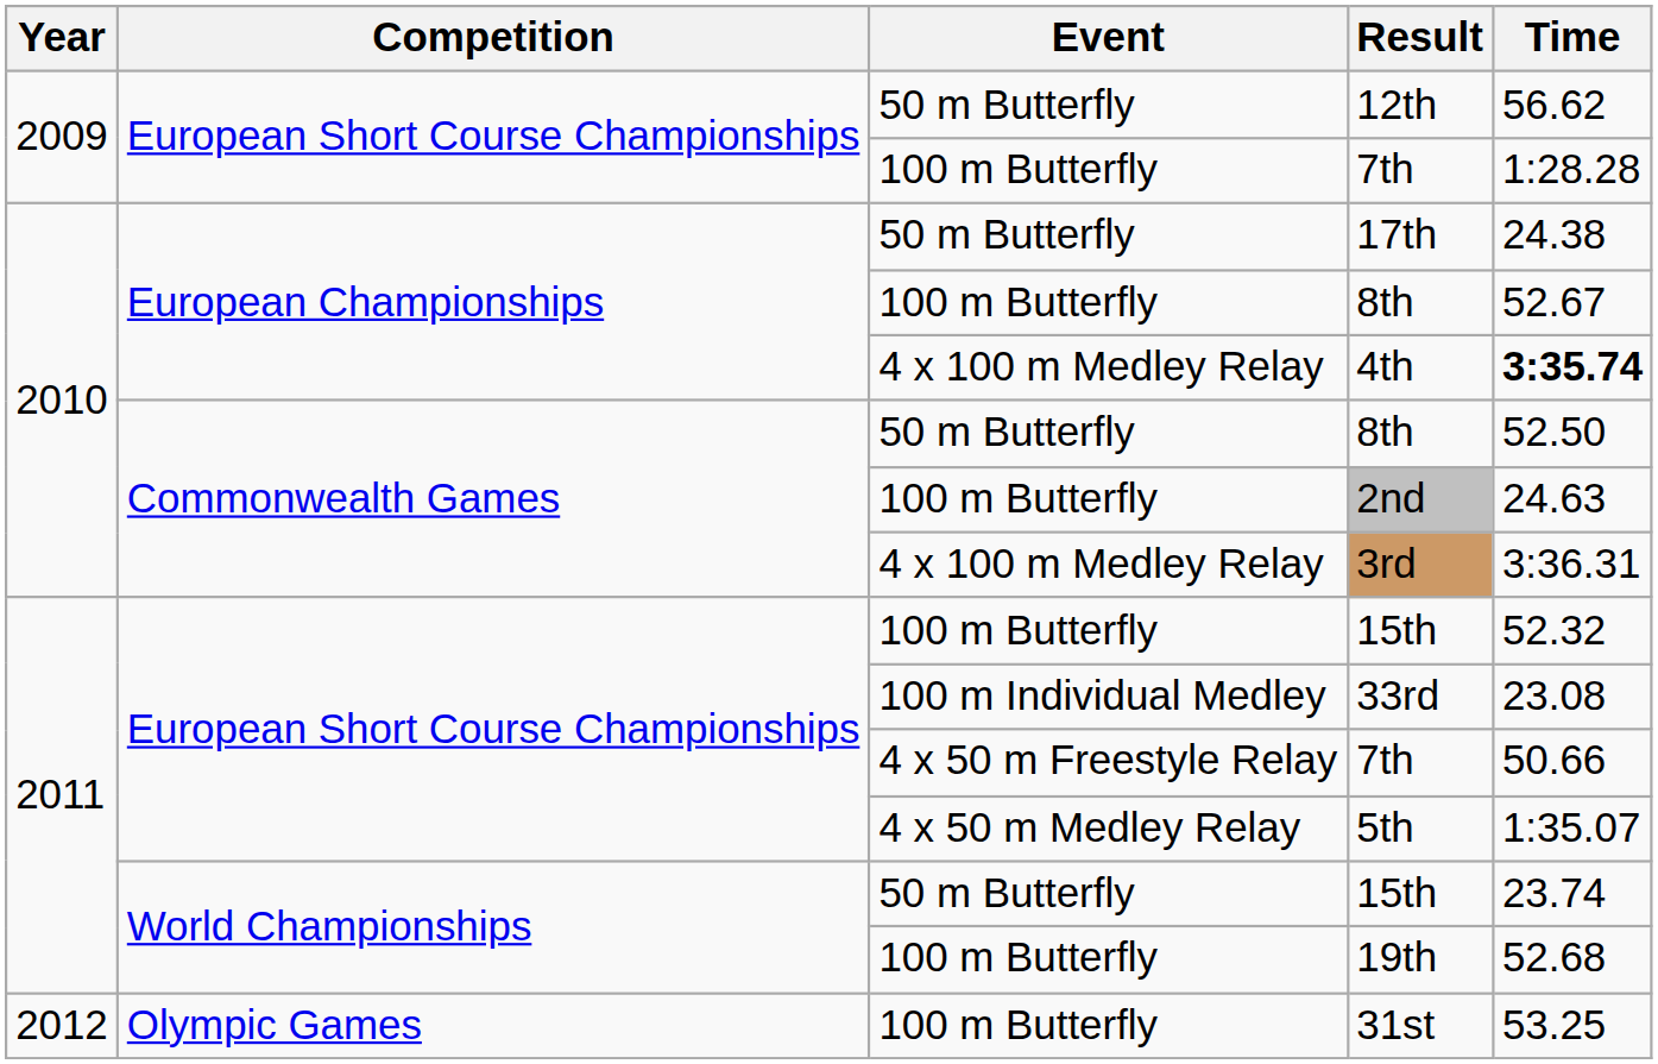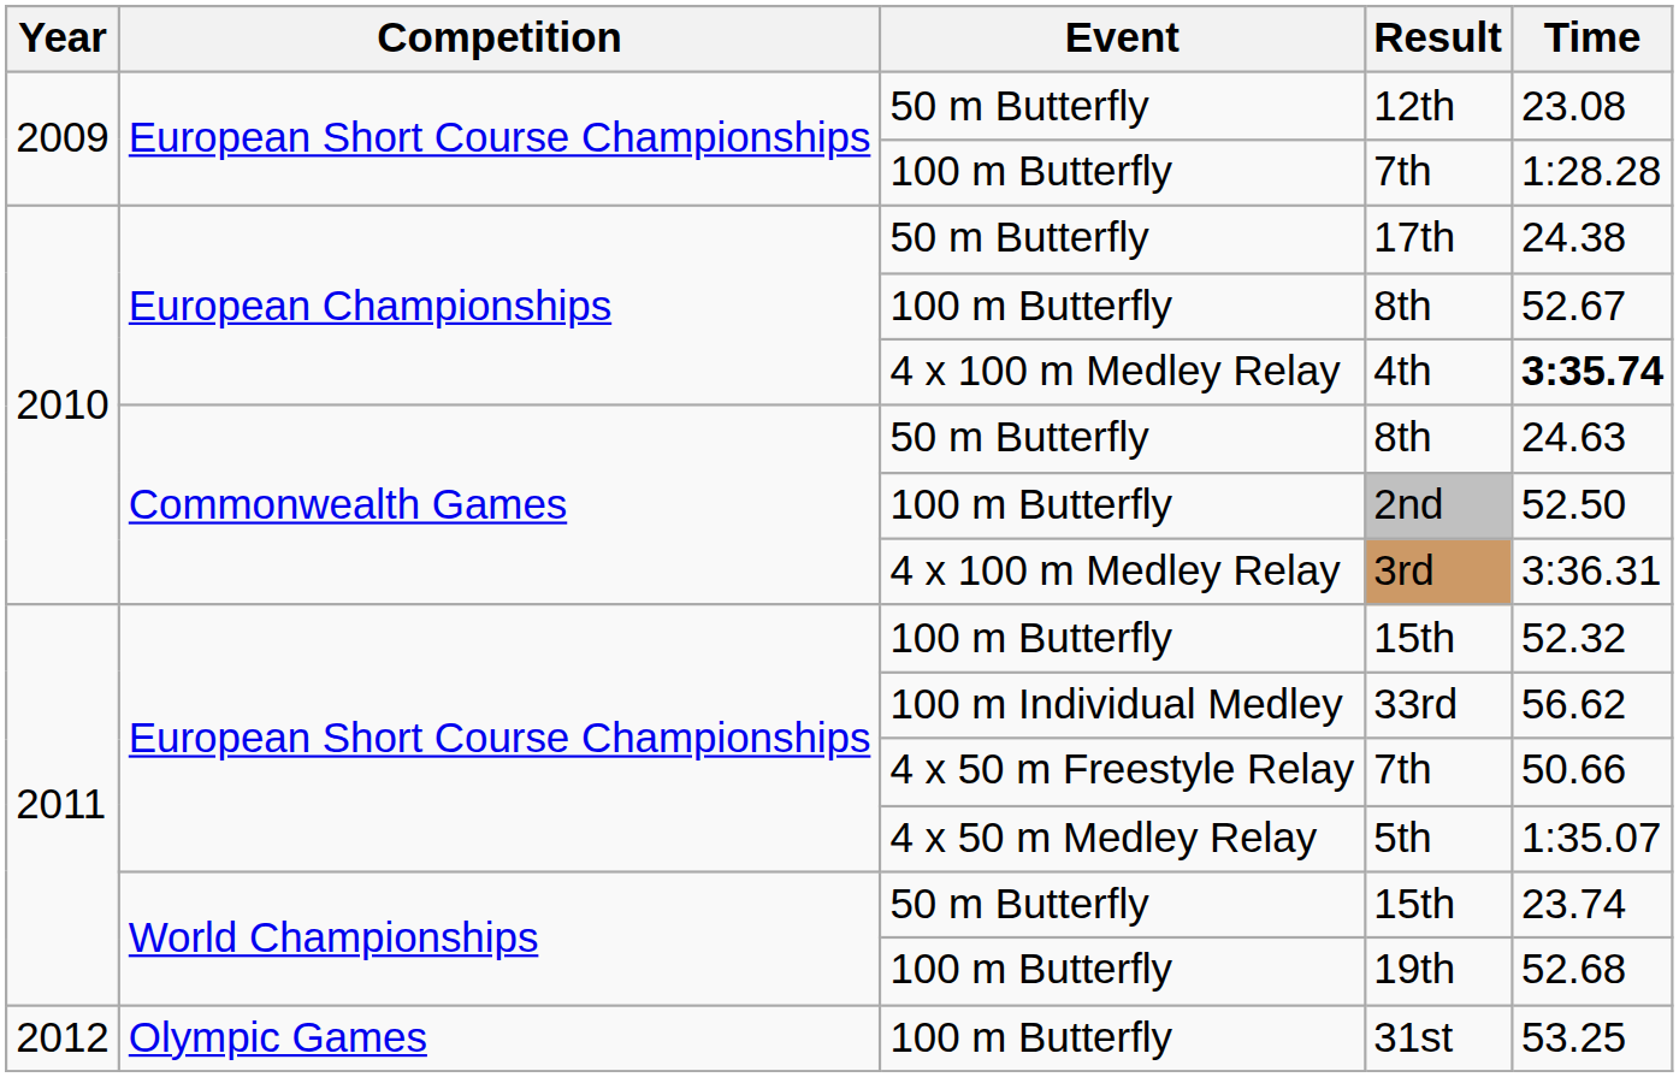12th | Time: 56.62 -> 23.08
50 m Butterfly / 8th | Time: 52.50 -> 24.63
2nd | Time: 24.63 -> 52.50
33rd | Time: 23.08 -> 56.62
